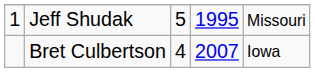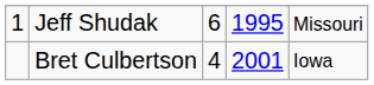Jeff Shudak | column 3: 5 -> 6
Bret Culbertson | column 4: 2007 -> 2001
